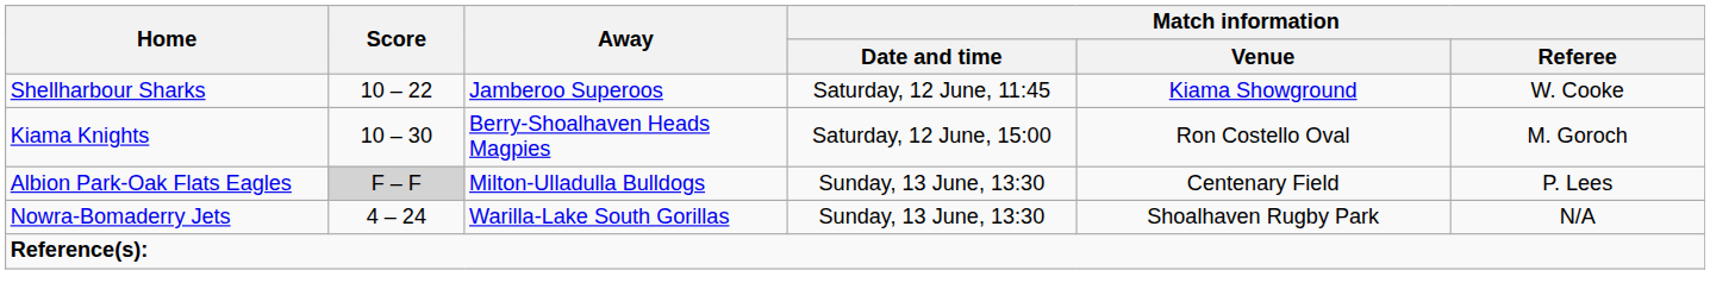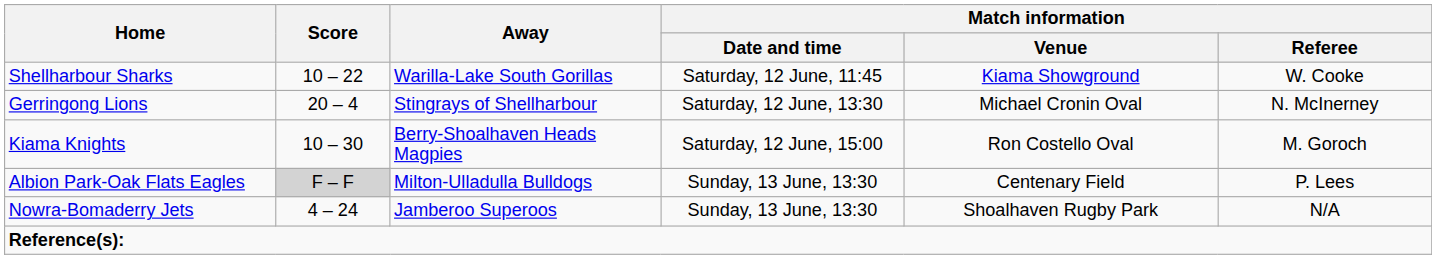Shellharbour Sharks | Away: Jamberoo Superoos -> Warilla-Lake South Gorillas
+ row: Gerringong Lions | 20 – 4 | Stingrays of Shellharbour | Saturday, 12 June, 13:30 | Michael Cronin Oval | N. McInerney
Nowra-Bomaderry Jets | Away: Warilla-Lake South Gorillas -> Jamberoo Superoos
